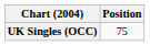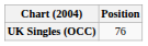UK Singles (OCC) | Position: 75 -> 76
